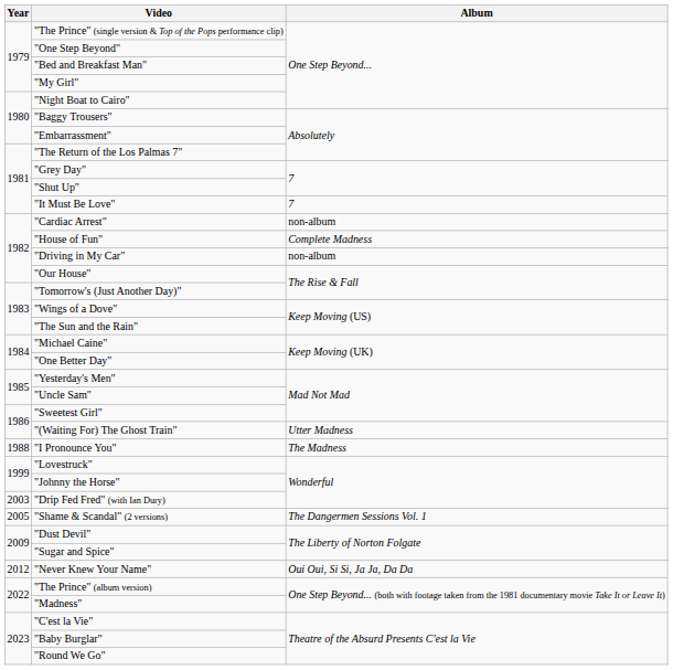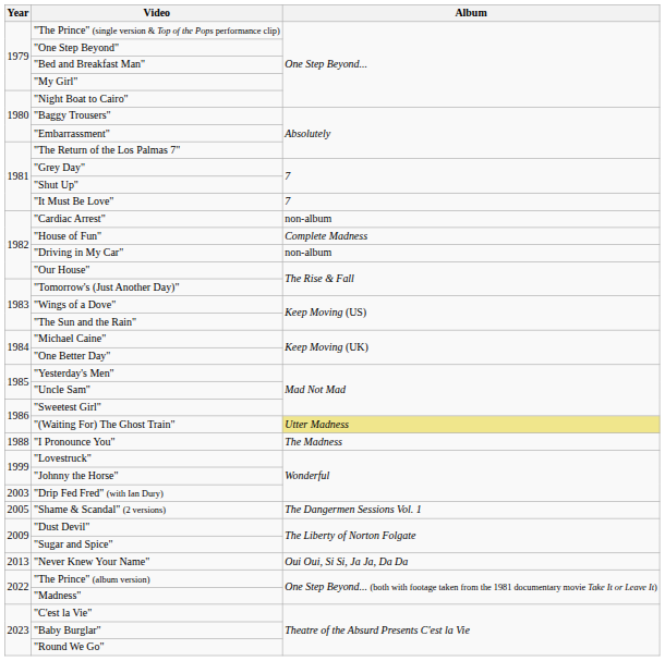"(Waiting For) The Ghost Train" | Album: no background -> khaki background
"Never Knew Your Name" | Year: 2012 -> 2013
